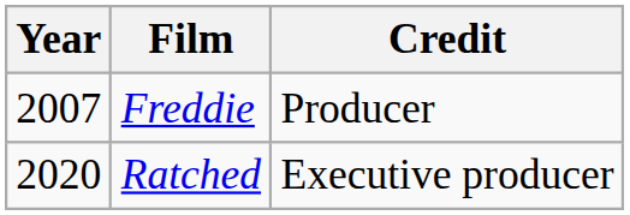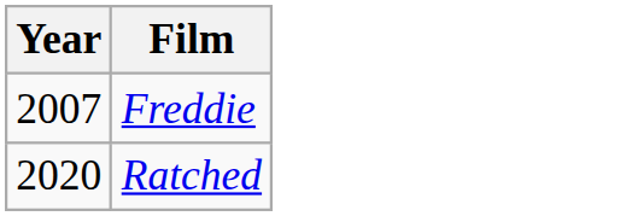- column: Credit | Producer | Executive producer
